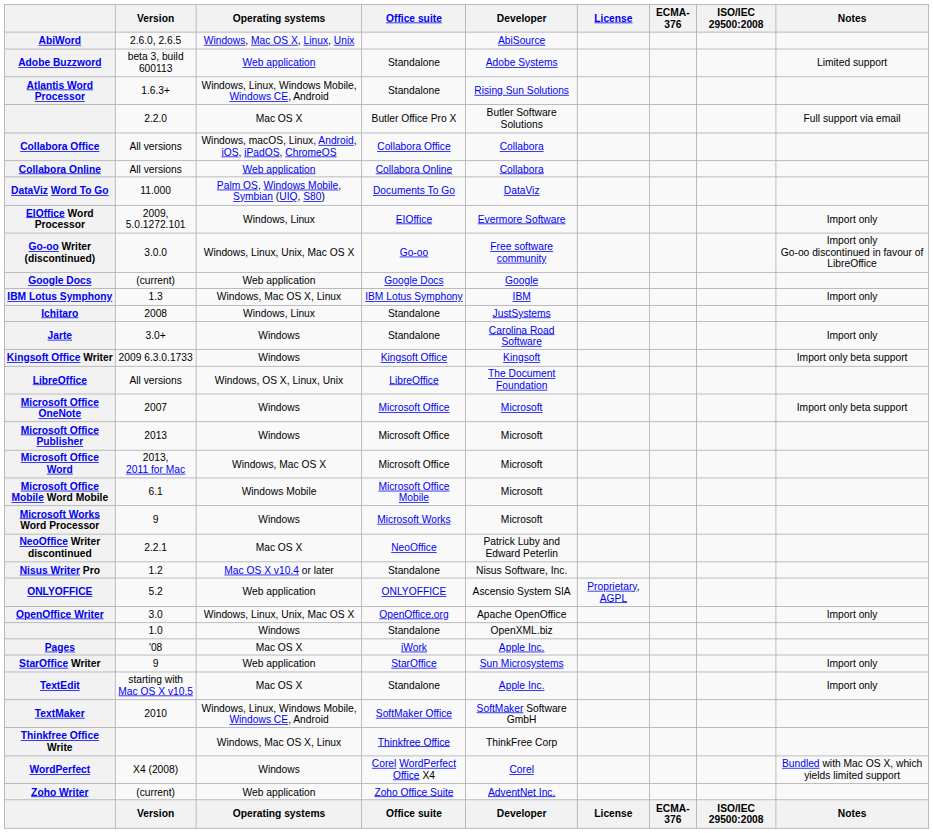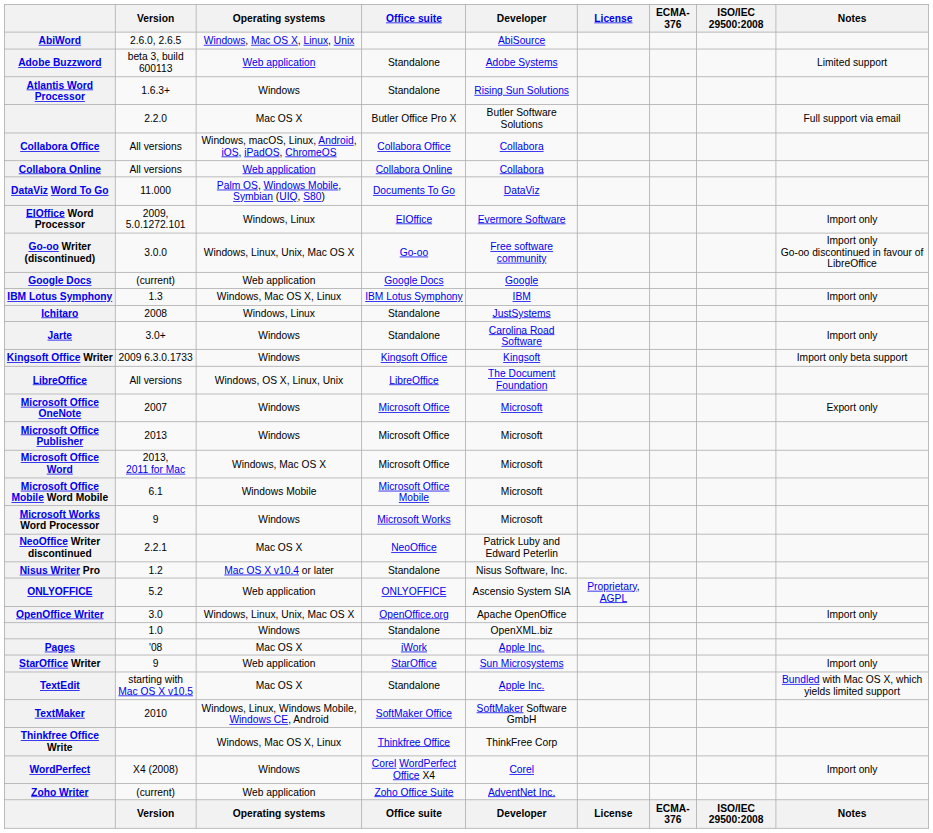Atlantis Word Processor | Operating systems: Windows, Linux, Windows Mobile, Windows CE, Android -> Windows
Microsoft Office OneNote | Notes: Import only beta support -> Export only
TextEdit | Notes: Import only -> Bundled with Mac OS X, which yields limited support
WordPerfect | Notes: Bundled with Mac OS X, which yields limited support -> Import only
